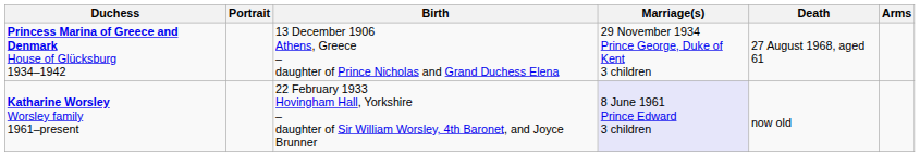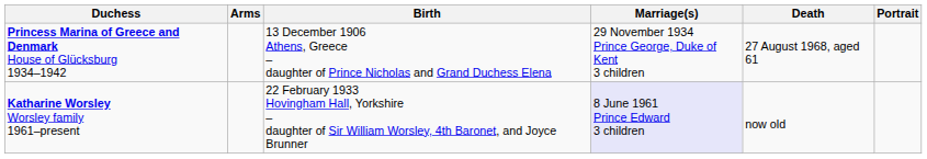columns swapped: Portrait <-> Arms
